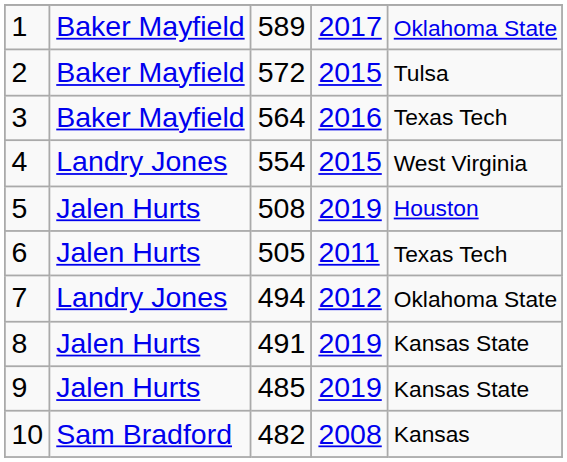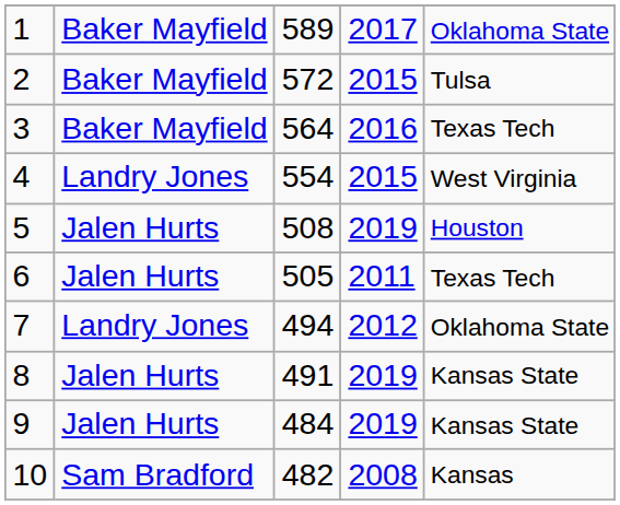9 | column 3: 485 -> 484
